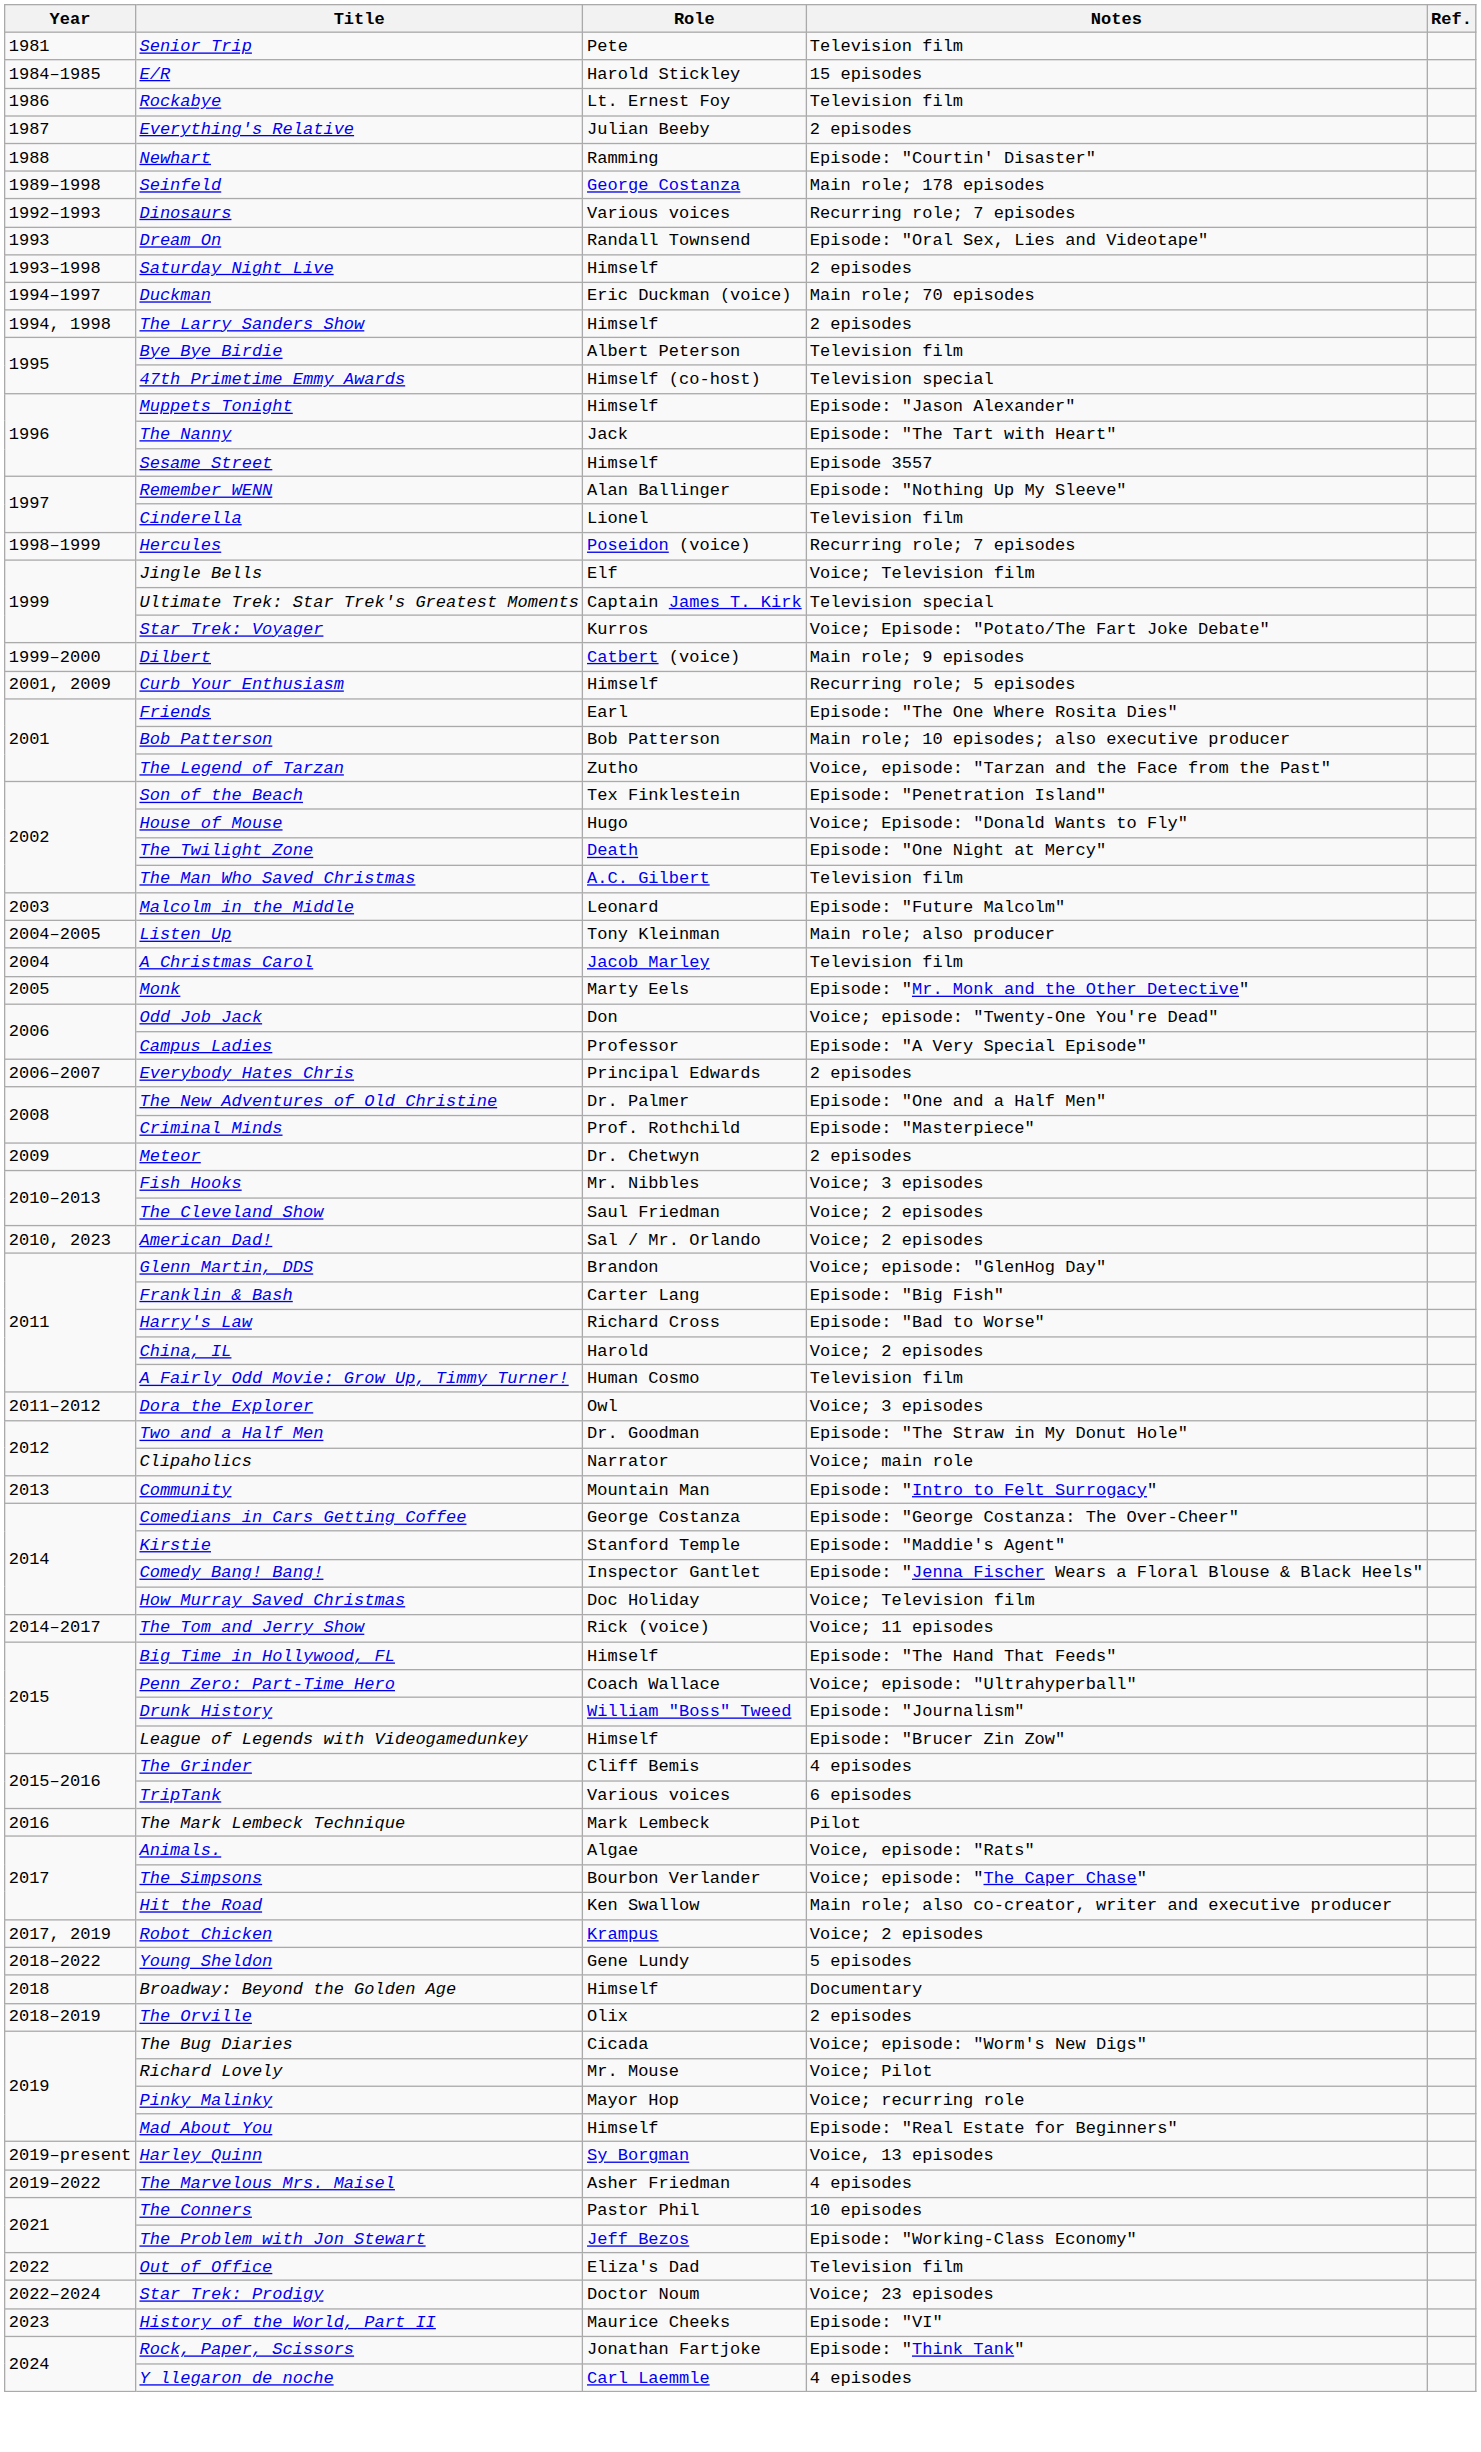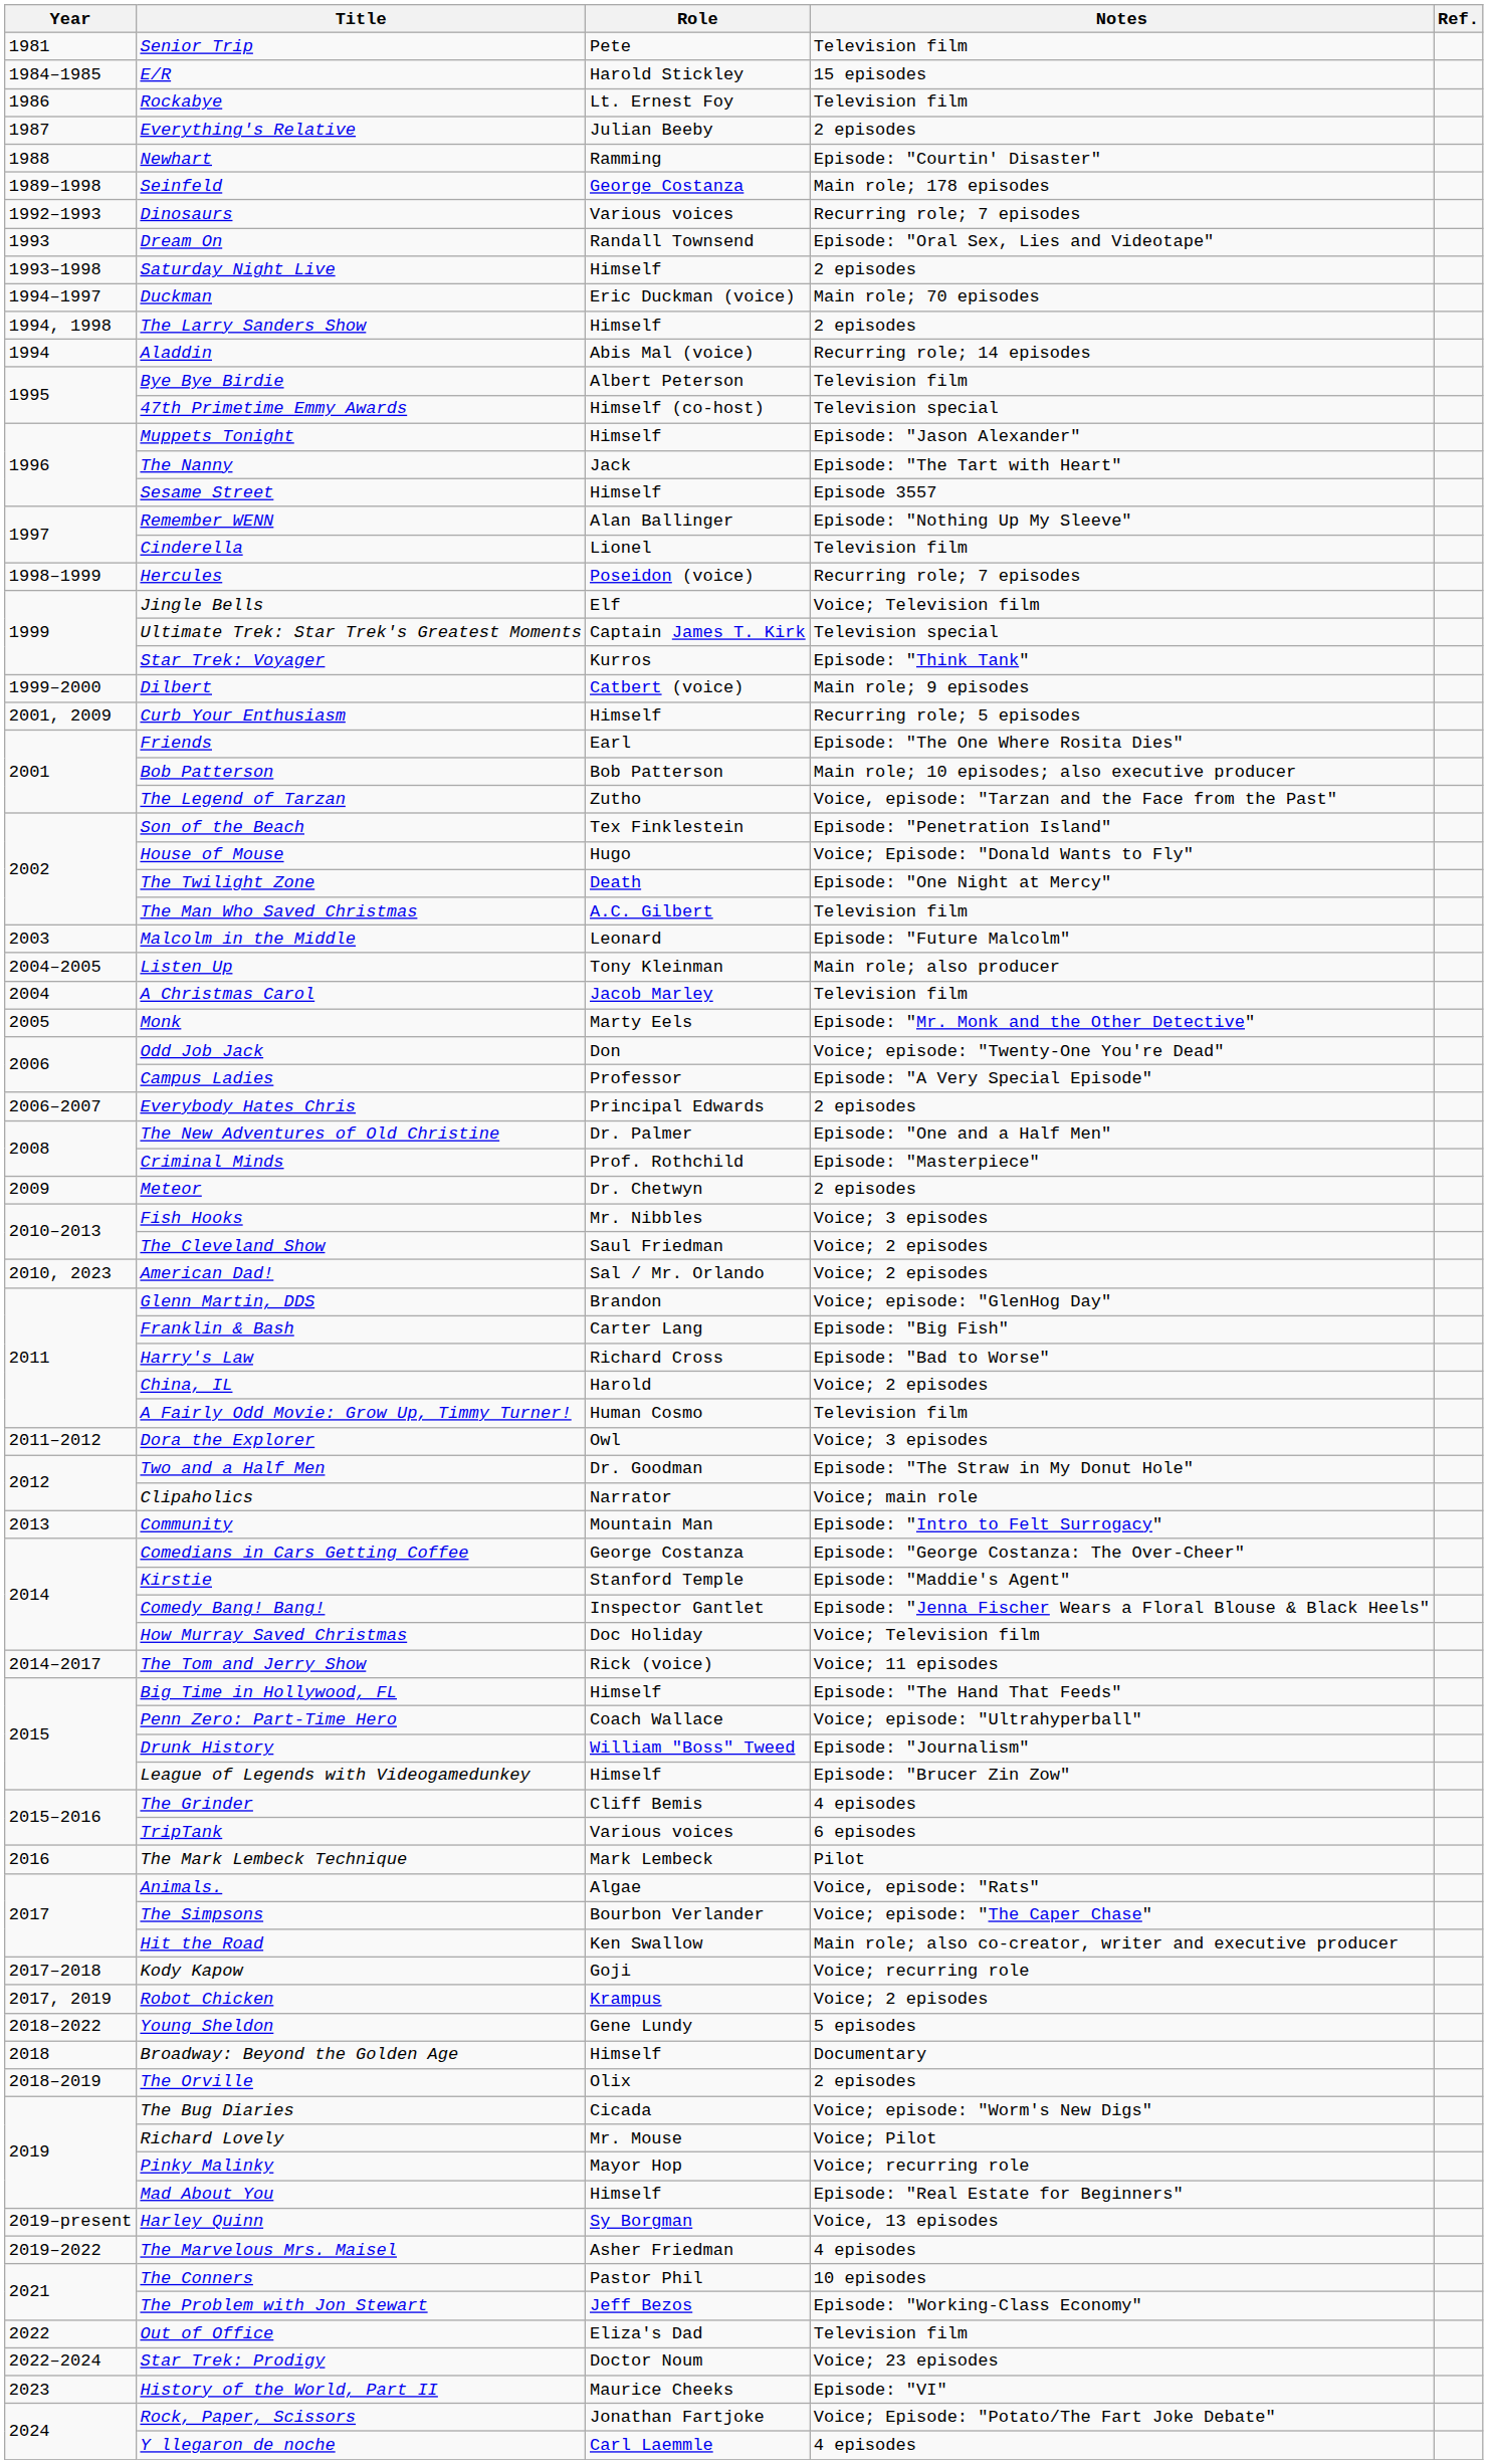+ row: 1994 | Aladdin | Abis Mal (voice) | Recurring role; 14 episodes
Star Trek: Voyager | Notes: Voice; Episode: "Potato/The Fart Joke Debate" -> Episode: "Think Tank"
+ row: 2017–2018 | Kody Kapow | Goji | Voice; recurring role
Rock, Paper, Scissors | Notes: Episode: "Think Tank" -> Voice; Episode: "Potato/The Fart Joke Debate"
